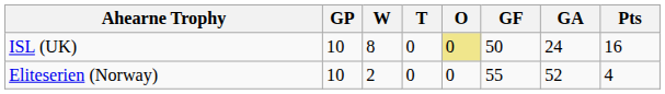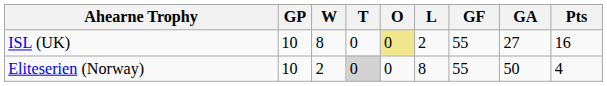+ column: L | 2 | 8
ISL (UK) | GF: 50 -> 55
ISL (UK) | GA: 24 -> 27
Eliteserien (Norway) | T: no background -> lightgrey background
Eliteserien (Norway) | GA: 52 -> 50
